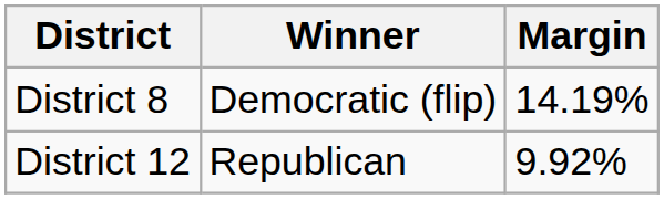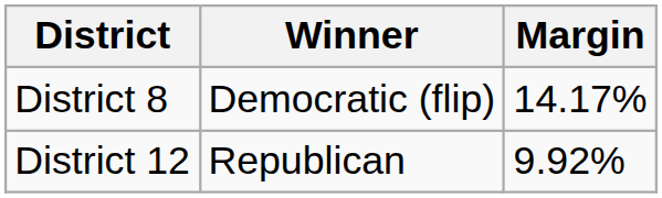District 8 | Margin: 14.19% -> 14.17%
